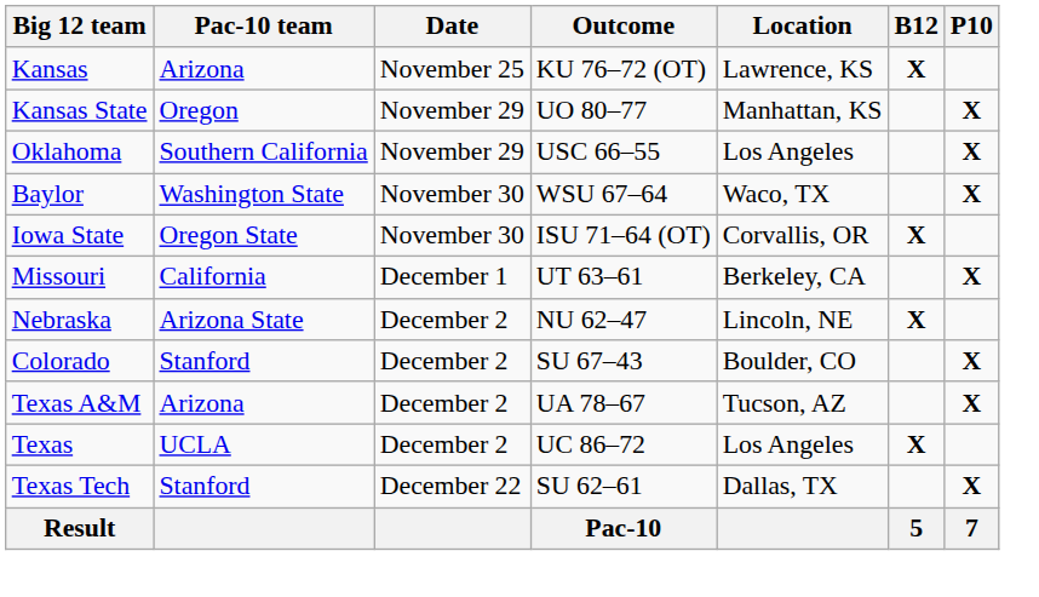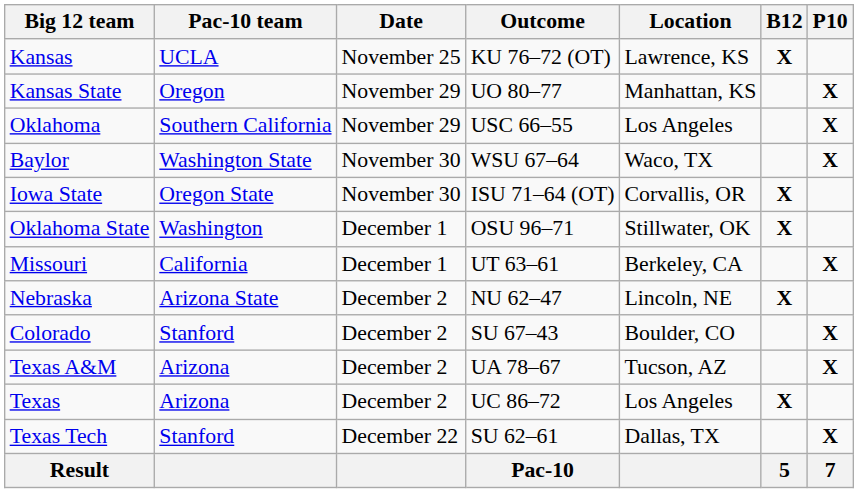Kansas | Pac-10 team: Arizona -> UCLA
+ row: Oklahoma State | Washington | December 1 | OSU 96–71 | Stillwater, OK | X
Texas | Pac-10 team: UCLA -> Arizona
